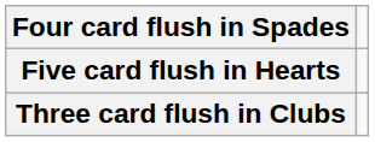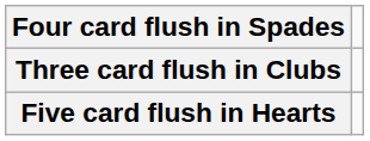rows swapped: Five card flush in Hearts <-> Three card flush in Clubs
